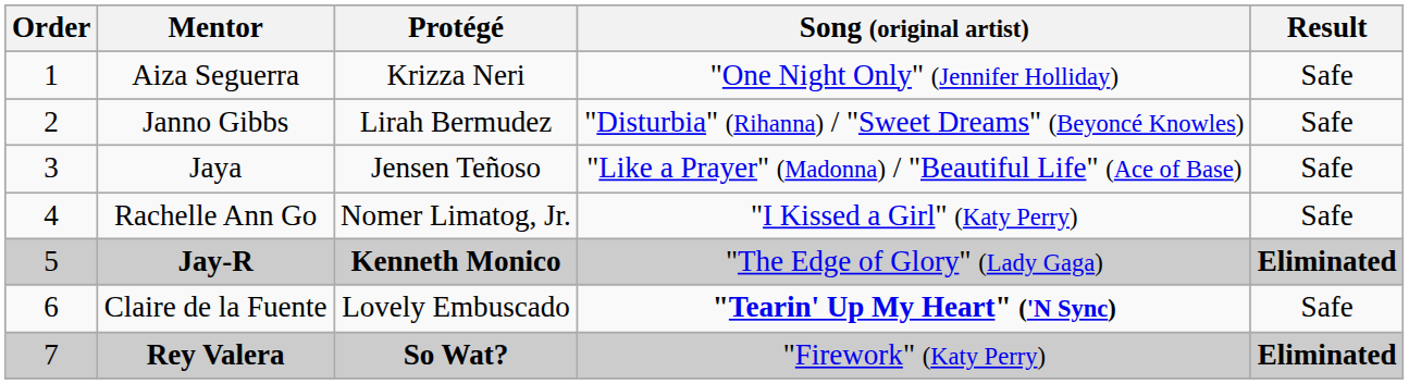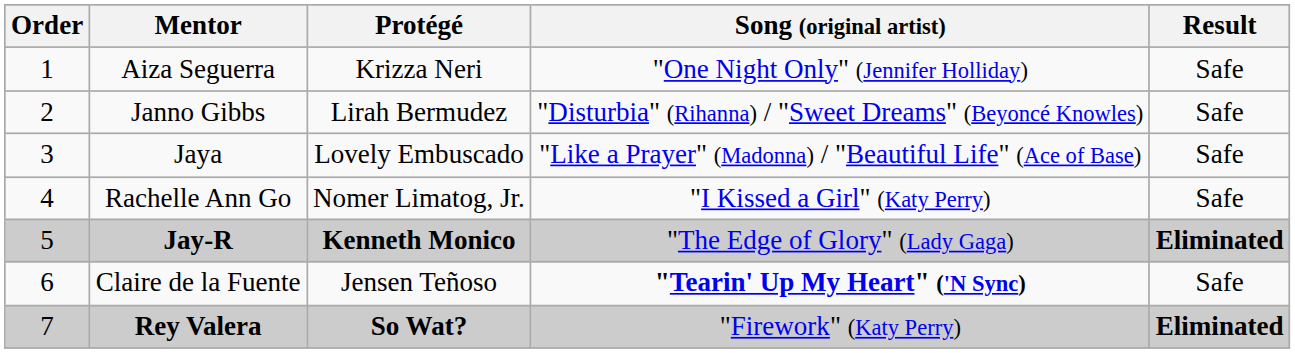Jaya | Protégé: Jensen Teñoso -> Lovely Embuscado
Claire de la Fuente | Protégé: Lovely Embuscado -> Jensen Teñoso
